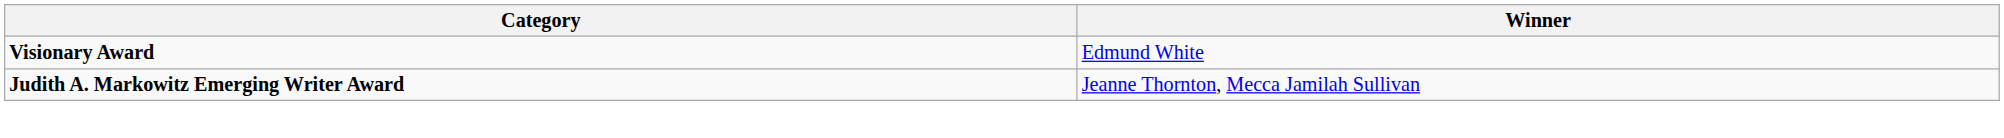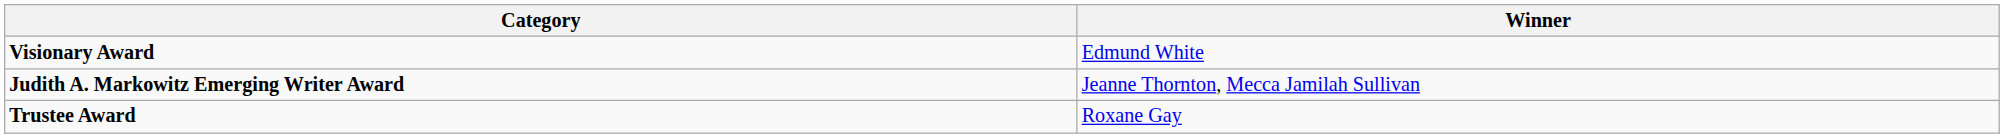+ row: Trustee Award | Roxane Gay
